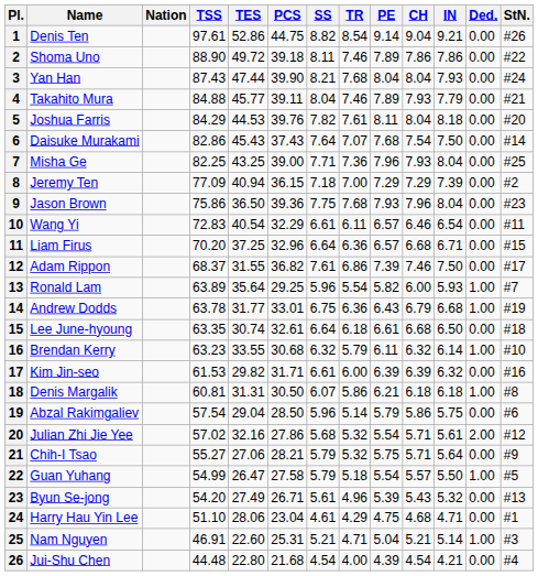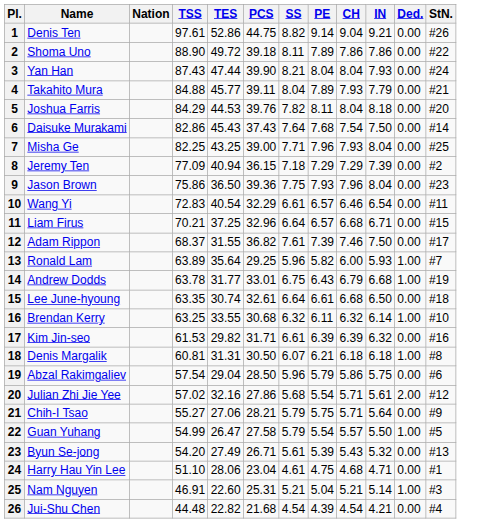- column: TR | 8.54 | 7.46 | 7.68 | 7.46 | 7.61 | 7.07 | 7.36 | 7.00 | 7.68 | 6.11 | 6.36 | 6.86 | 5.54 | 6.36 | 6.18 | 5.79 | 6.00 | 5.86 | 5.14 | 5.32 | 5.32 | 5.18 | 4.96 | 4.29 | 4.71 | 4.00
11 | TSS: 70.20 -> 70.21
16 | TSS: 63.23 -> 63.25
26 | TES: 22.80 -> 22.82
